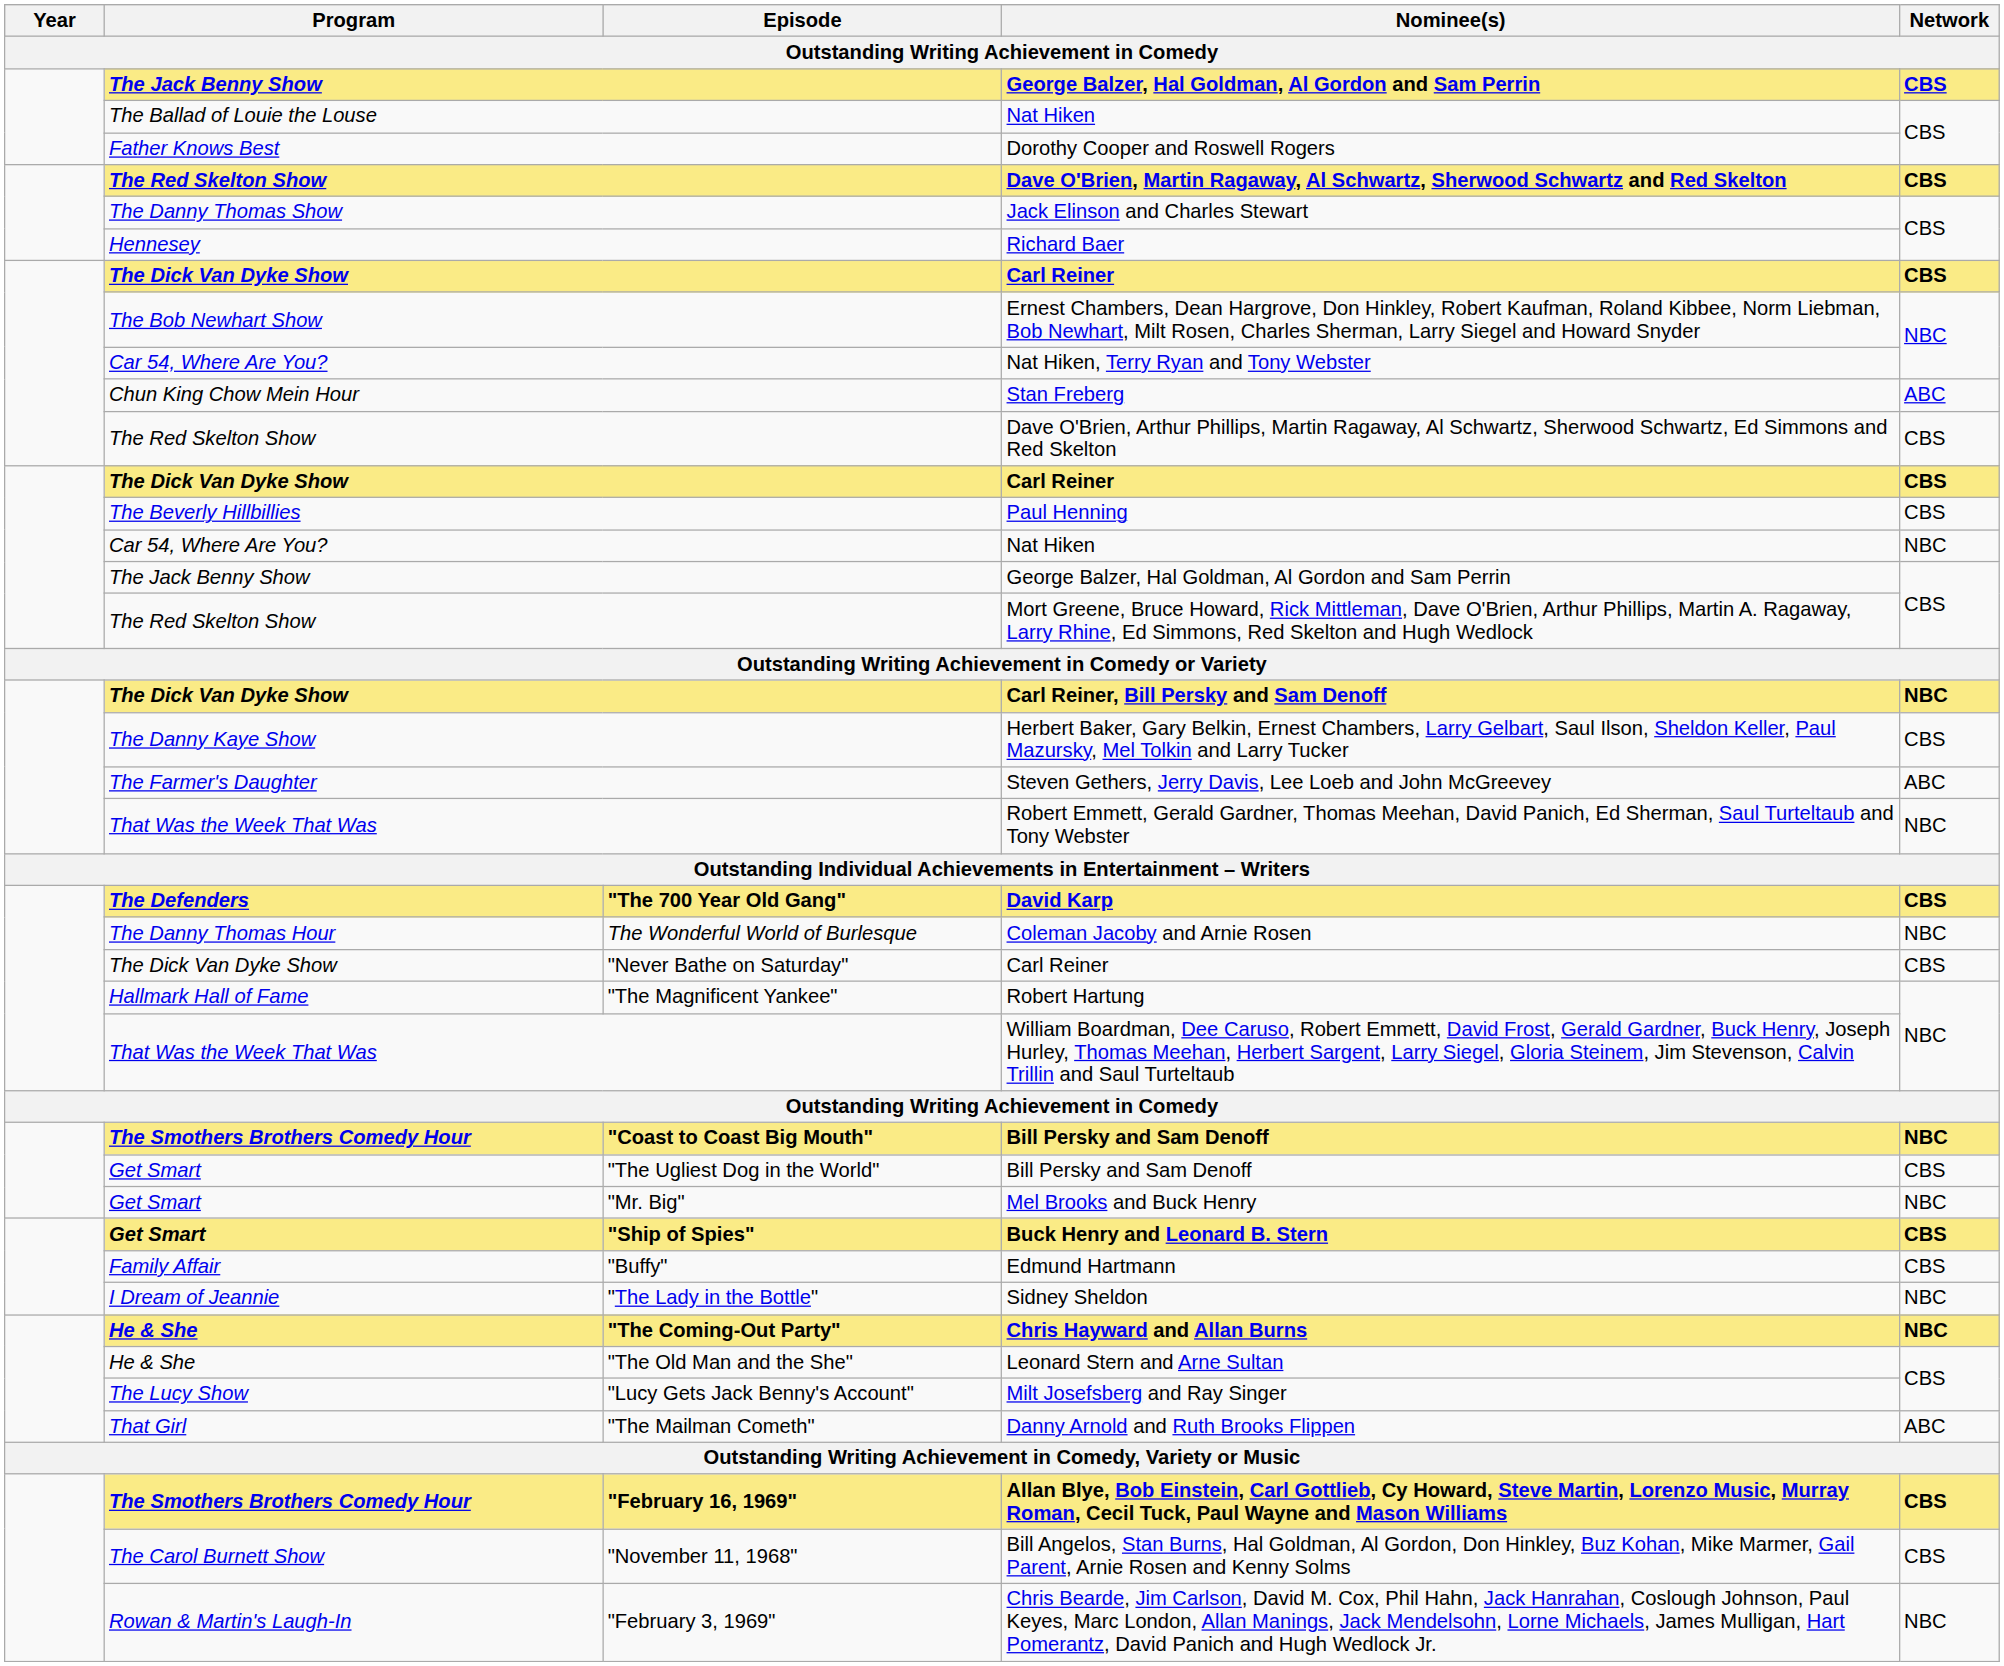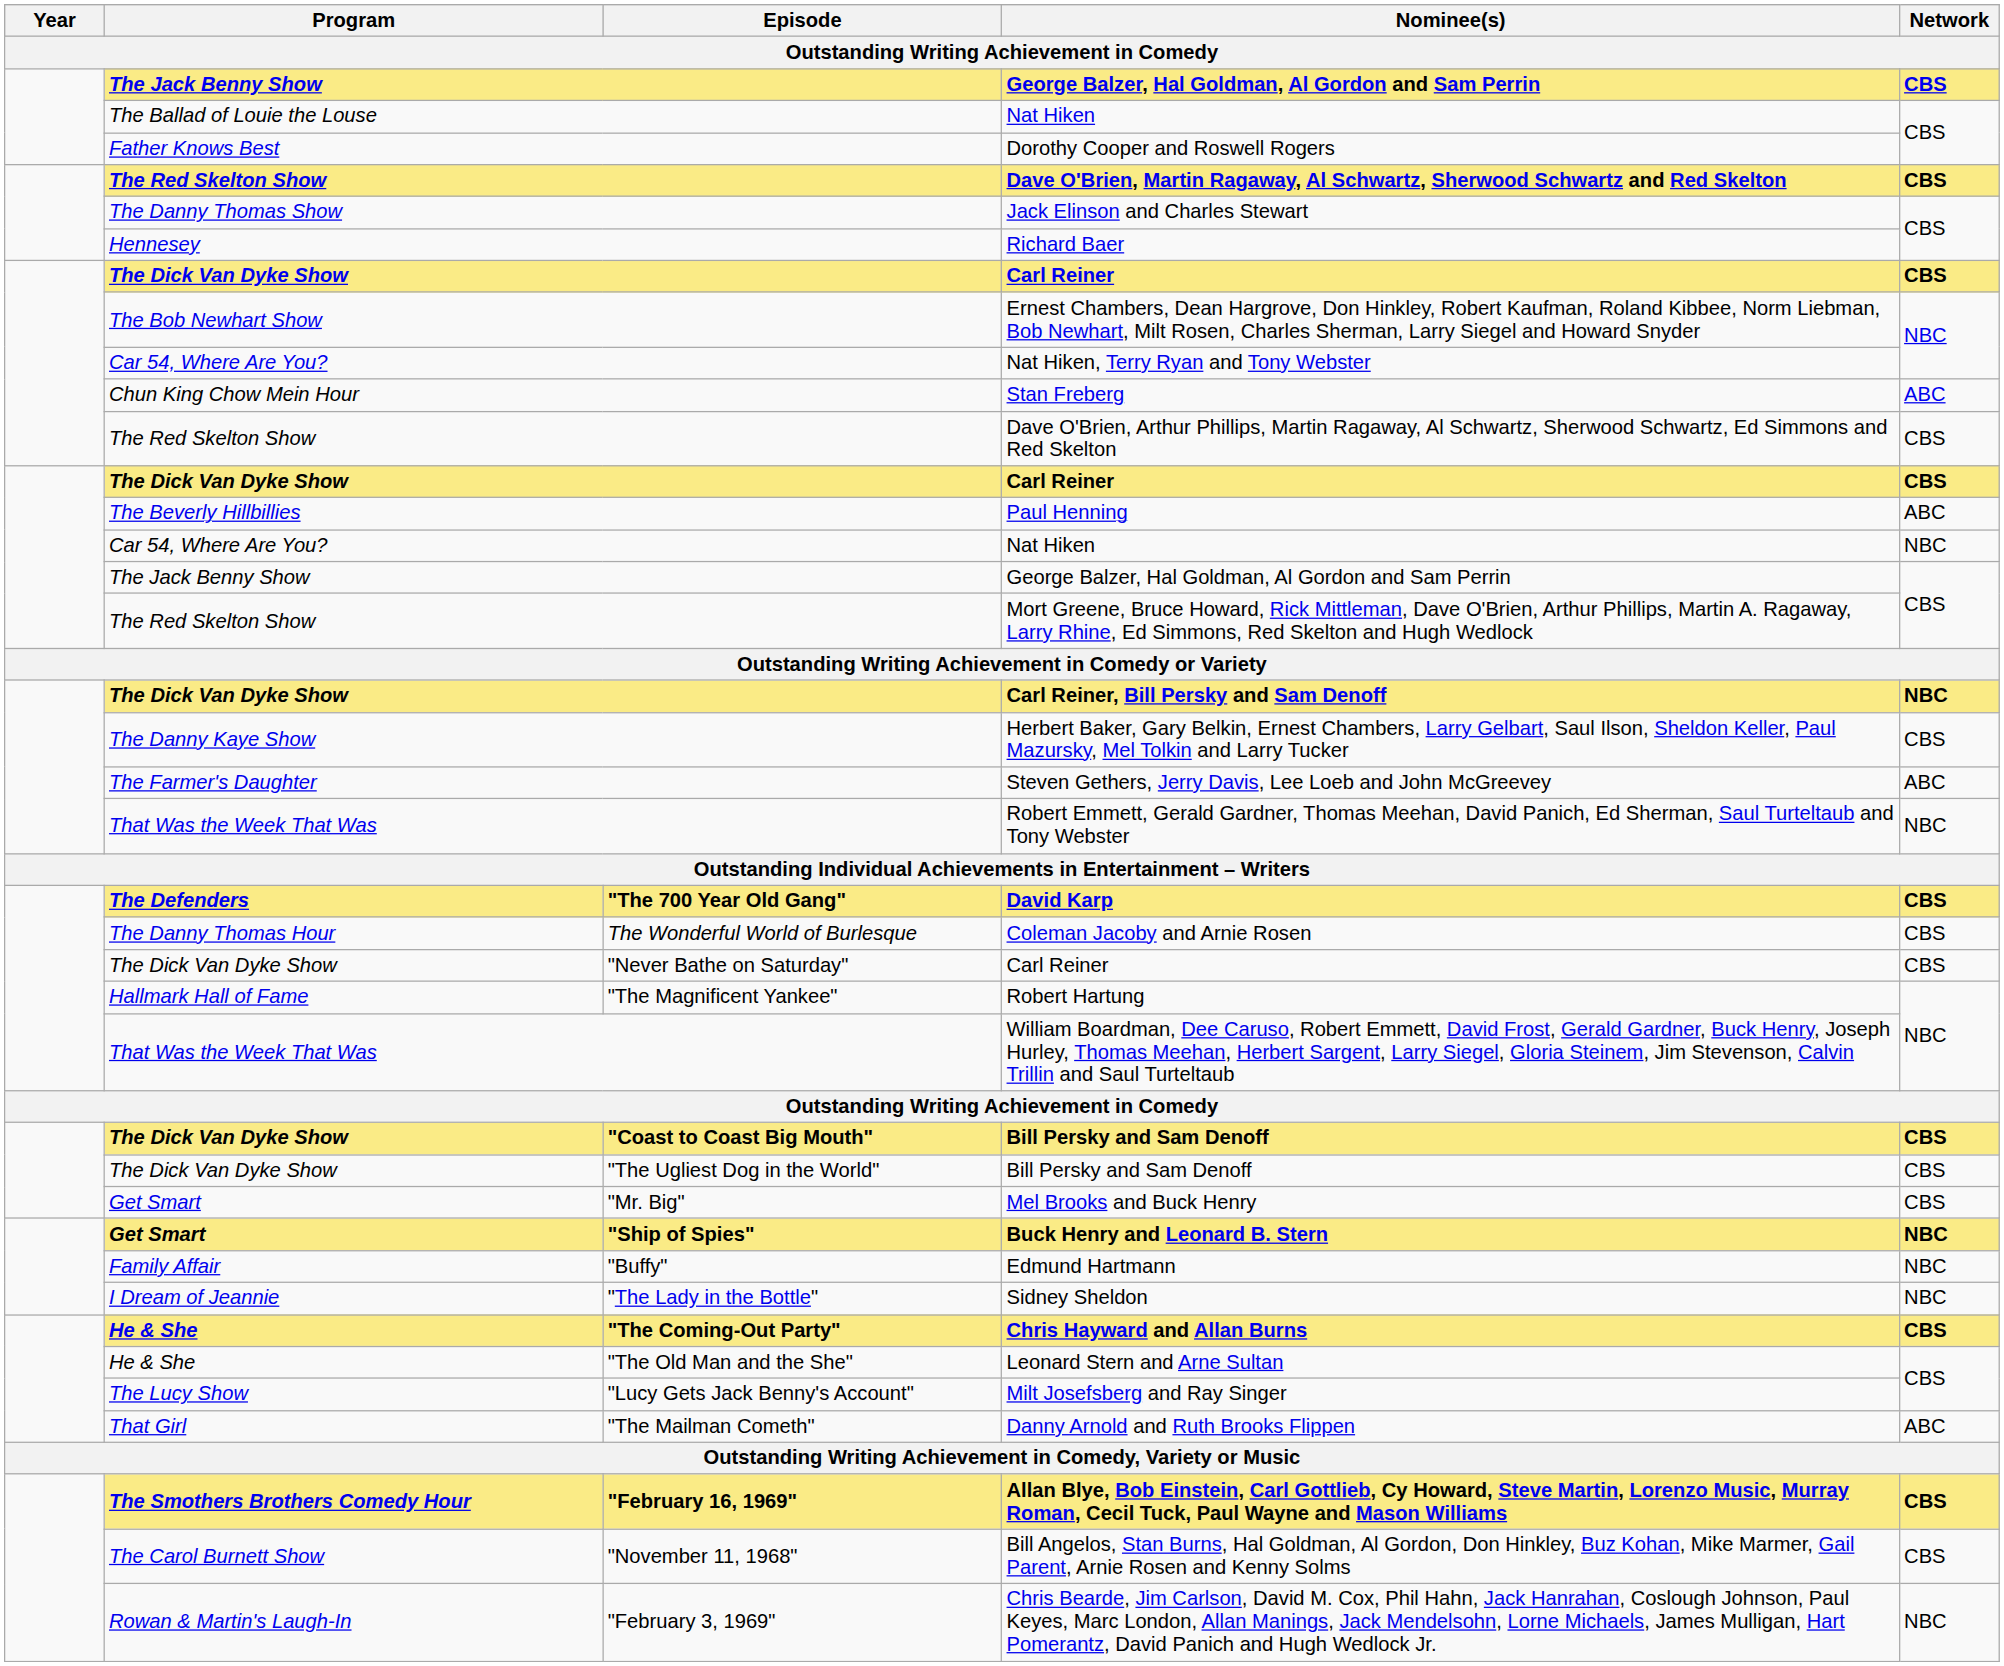Paul Henning | Network: CBS -> ABC
Coleman Jacoby and Arnie Rosen | Network: NBC -> CBS
"Coast to Coast Big Mouth" / Bill Persky and Sam Denoff | Program: The Smothers Brothers Comedy Hour -> The Dick Van Dyke Show
"Coast to Coast Big Mouth" / Bill Persky and Sam Denoff | Network: NBC -> CBS
"The Ugliest Dog in the World" / Bill Persky and Sam Denoff | Program: Get Smart -> The Dick Van Dyke Show
Mel Brooks and Buck Henry | Network: NBC -> CBS
Buck Henry and Leonard B. Stern | Network: CBS -> NBC
Edmund Hartmann | Network: CBS -> NBC
Chris Hayward and Allan Burns | Network: NBC -> CBS
